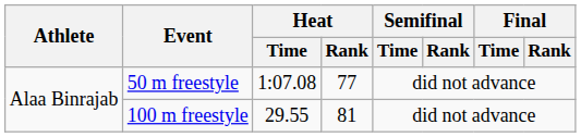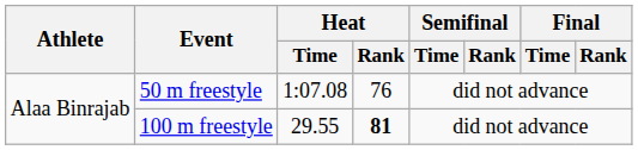50 m freestyle | Heat / Rank: 77 -> 76
100 m freestyle | Heat / Rank: normal -> bold
